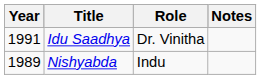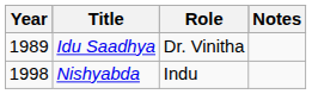Idu Saadhya | Year: 1991 -> 1989
Nishyabda | Year: 1989 -> 1998
